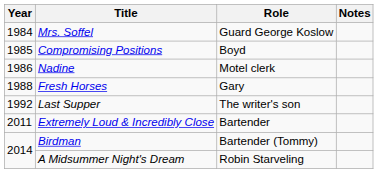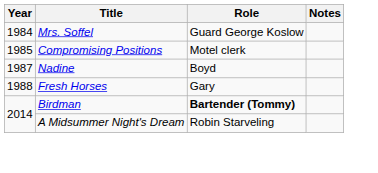Compromising Positions | Role: Boyd -> Motel clerk
Nadine | Year: 1986 -> 1987
Nadine | Role: Motel clerk -> Boyd
- row: 1992 | Last Supper | The writer's son
- row: 2011 | Extremely Loud & Incredibly Close | Bartender
Birdman | Role: normal -> bold
